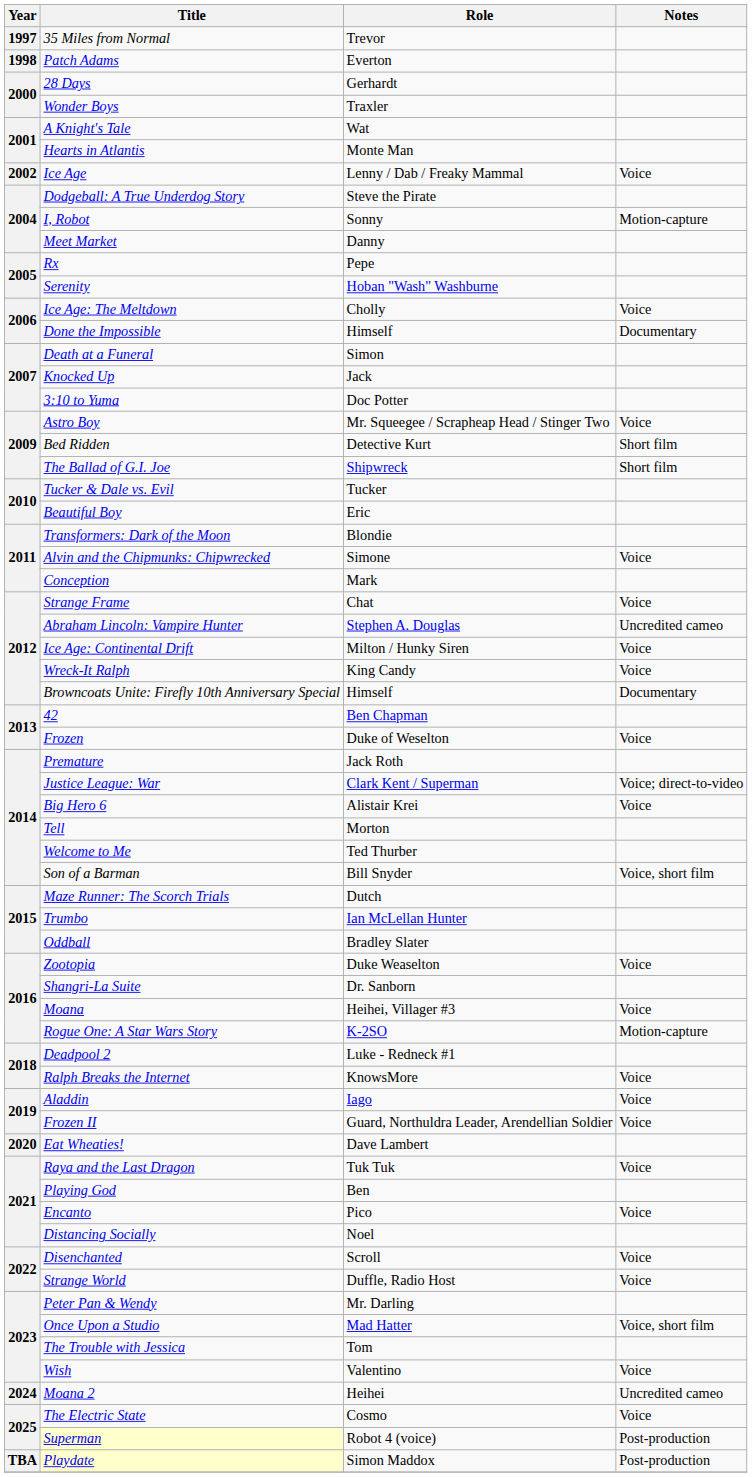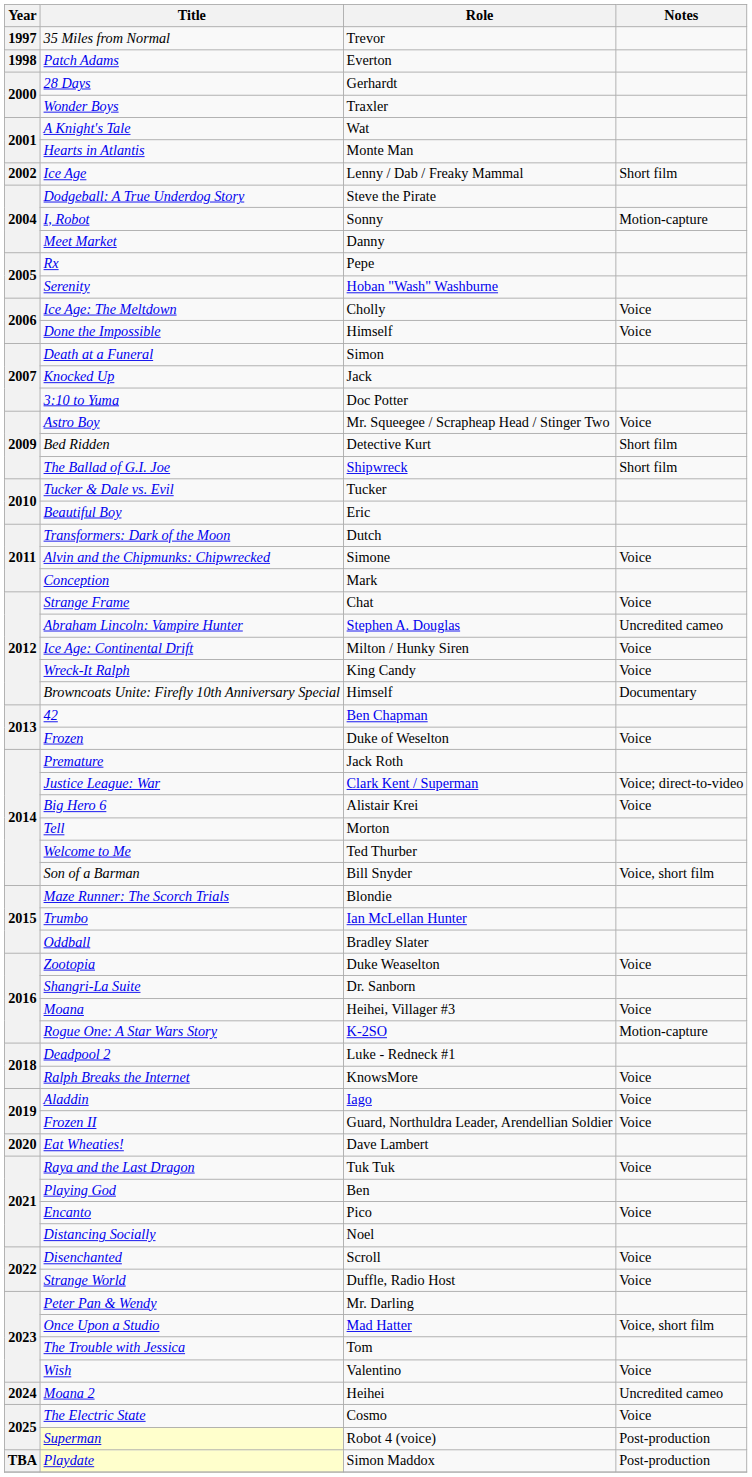Ice Age | Notes: Voice -> Short film
Done the Impossible | Notes: Documentary -> Voice
Transformers: Dark of the Moon | Role: Blondie -> Dutch
Maze Runner: The Scorch Trials | Role: Dutch -> Blondie
